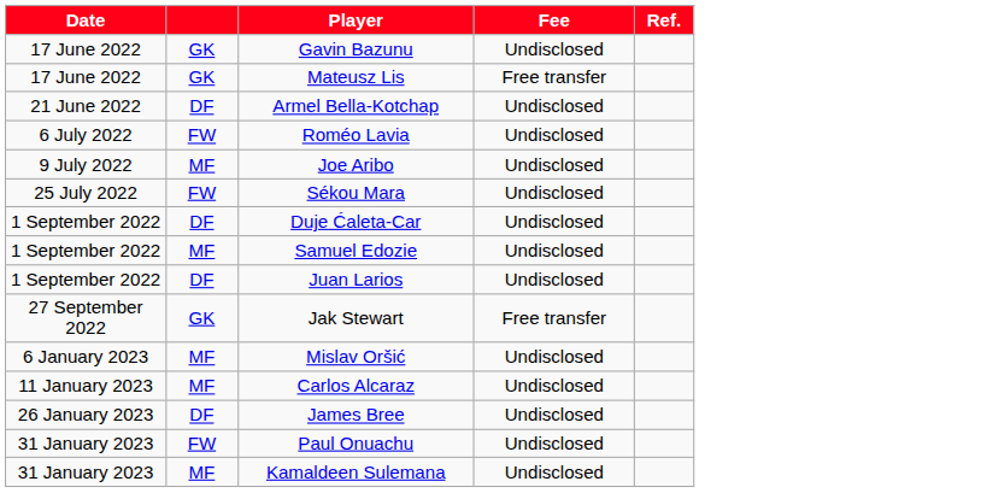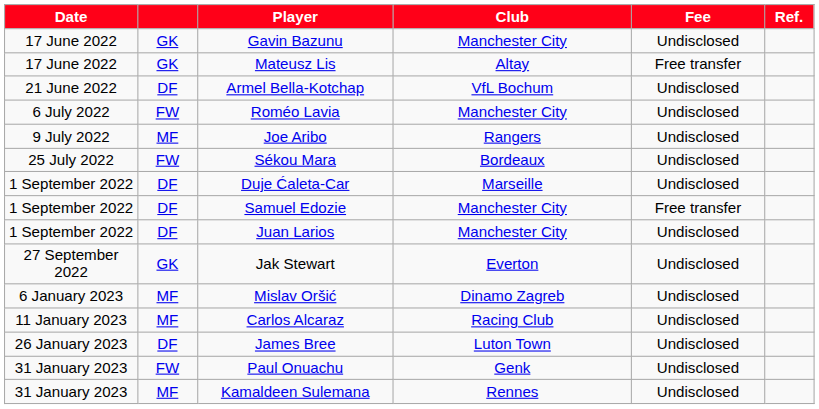+ column: Club | Manchester City | Altay | VfL Bochum | Manchester City | Rangers | Bordeaux | Marseille | Manchester City | Manchester City | Everton | Dinamo Zagreb | Racing Club | Luton Town | Genk | Rennes
Samuel Edozie | column 2: MF -> DF
Samuel Edozie | Fee: Undisclosed -> Free transfer
Jak Stewart | Fee: Free transfer -> Undisclosed
